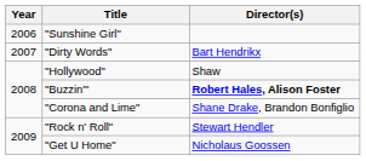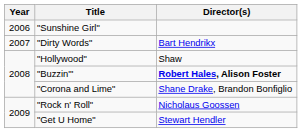"Rock n' Roll" | Director(s): Stewart Hendler -> Nicholaus Goossen
"Get U Home" | Director(s): Nicholaus Goossen -> Stewart Hendler
